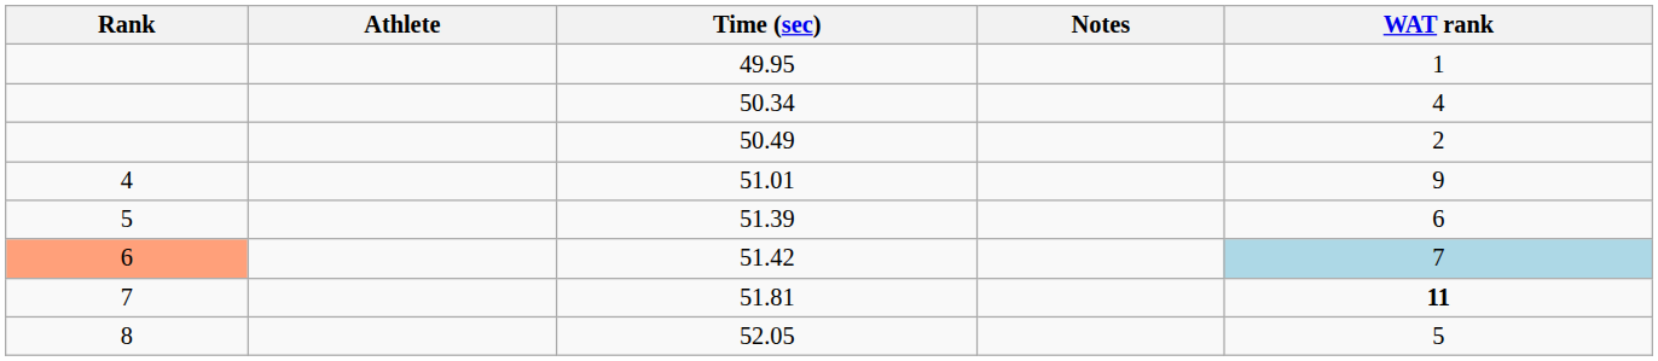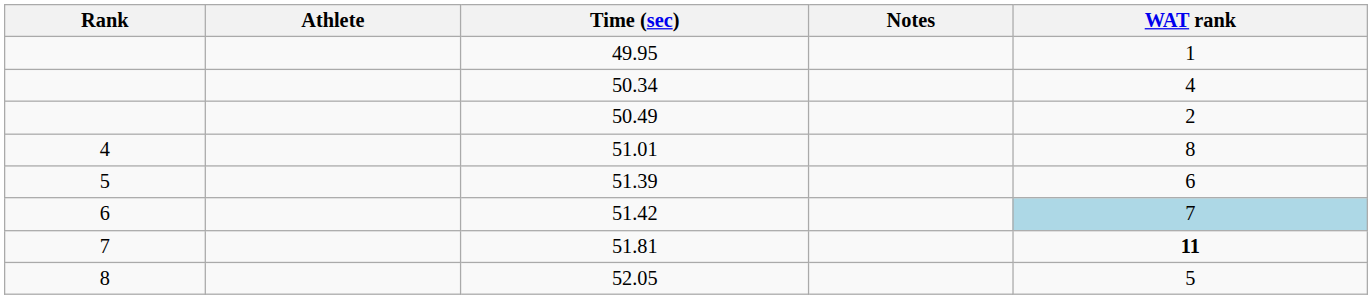51.01 | WAT rank: 9 -> 8
51.42 | Rank: lightsalmon background -> no background
